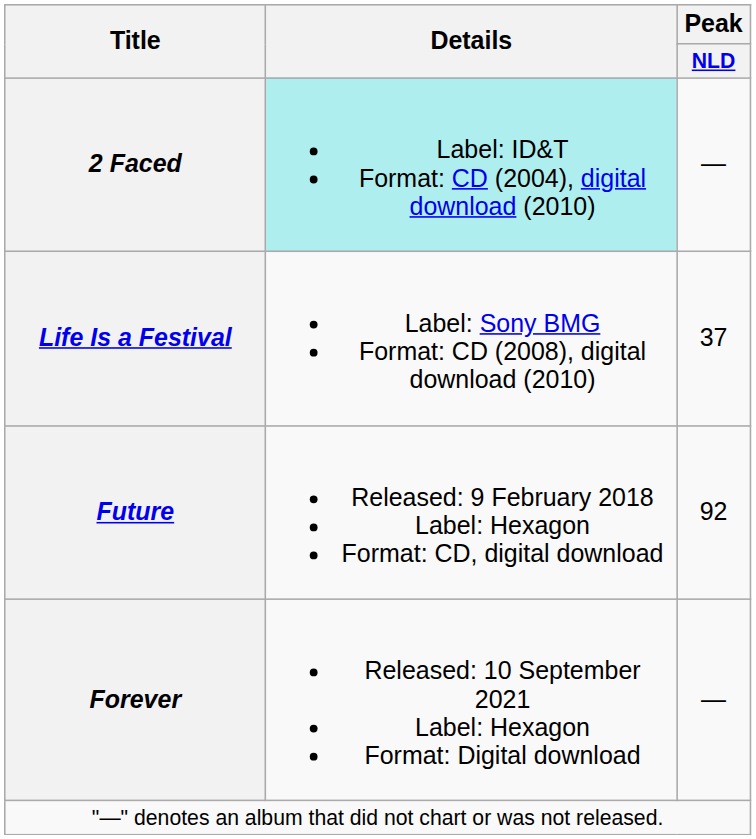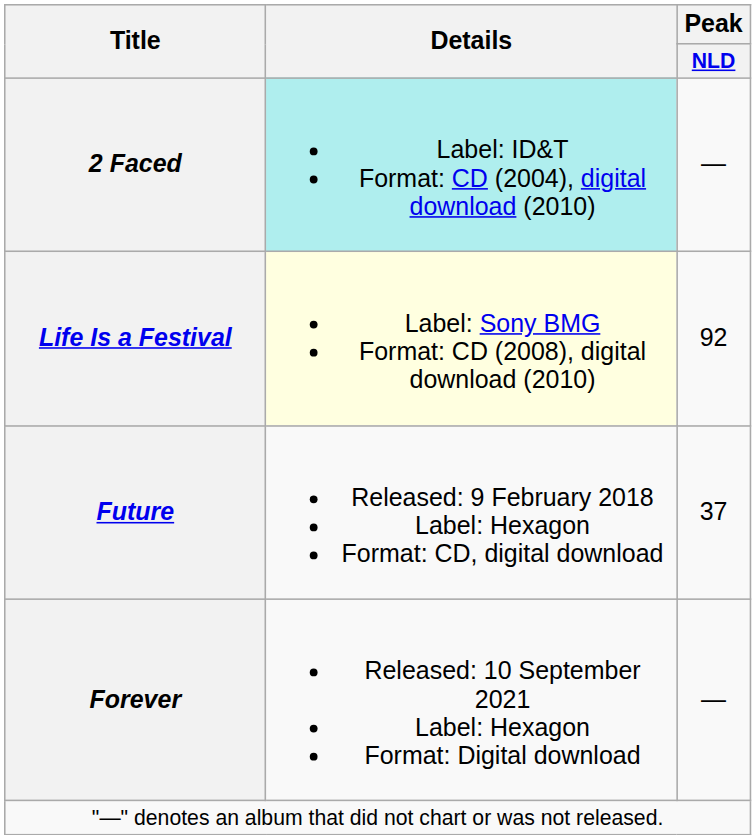Life Is a Festival | Details: no background -> lightyellow background
Life Is a Festival | Peak / NLD: 37 -> 92
Future | Peak / NLD: 92 -> 37
